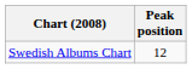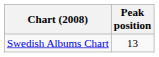Swedish Albums Chart | Peak position: 12 -> 13
